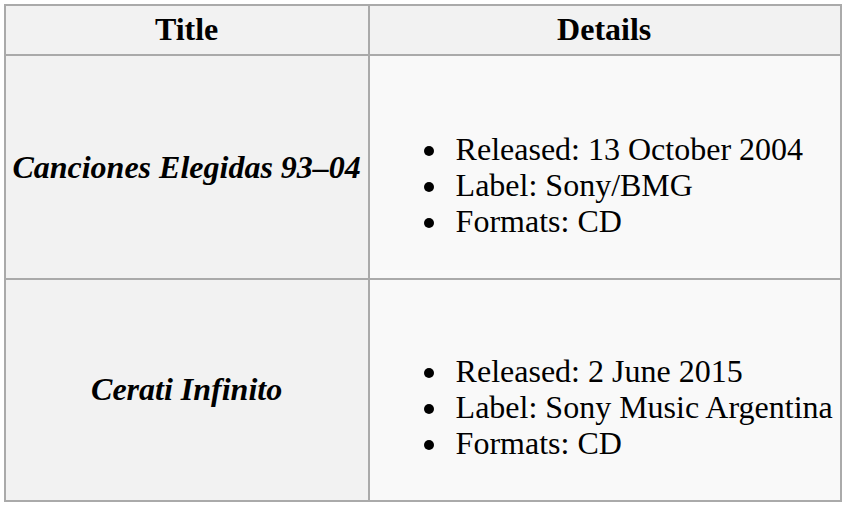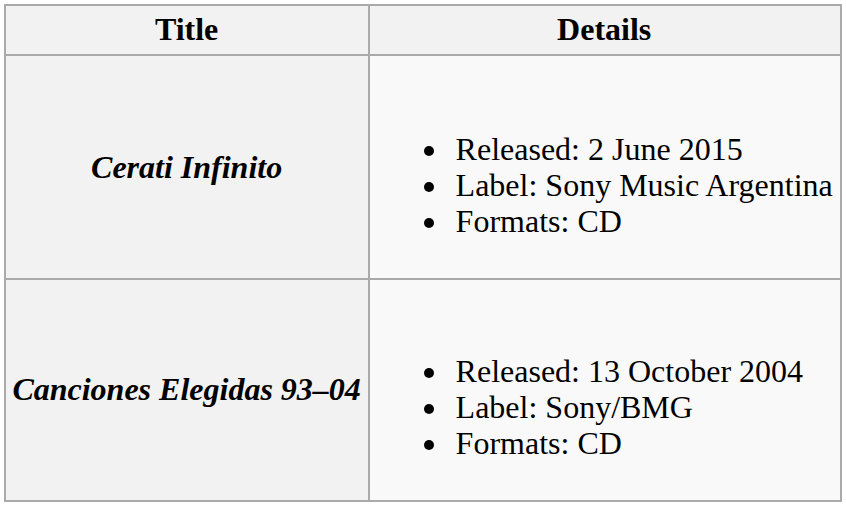rows swapped: Canciones Elegidas 93–04 <-> Cerati Infinito
